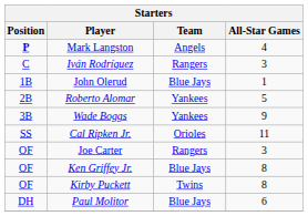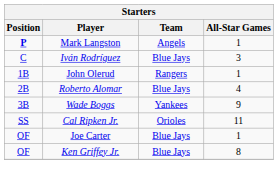Mark Langston | All-Star Games: 4 -> 1
Iván Rodríguez | Team: Rangers -> Blue Jays
John Olerud | Team: Blue Jays -> Rangers
Roberto Alomar | Team: Yankees -> Blue Jays
Roberto Alomar | All-Star Games: 5 -> 4
Joe Carter | Team: Rangers -> Blue Jays
Joe Carter | All-Star Games: 3 -> 1
- row: OF | Kirby Puckett | Twins | 8
- row: DH | Paul Molitor | Blue Jays | 6
